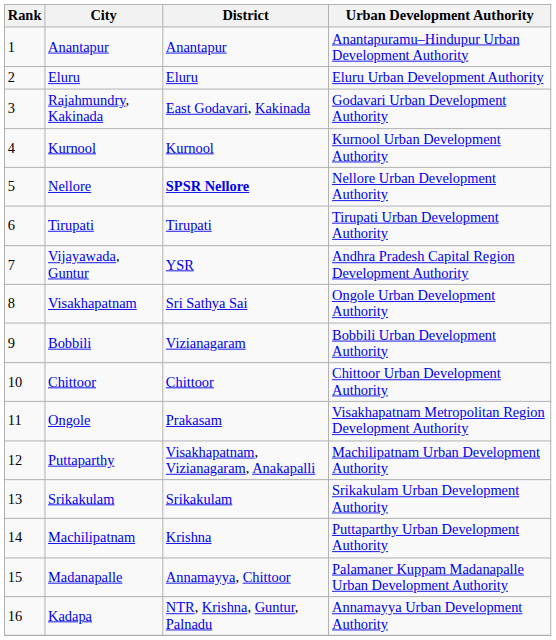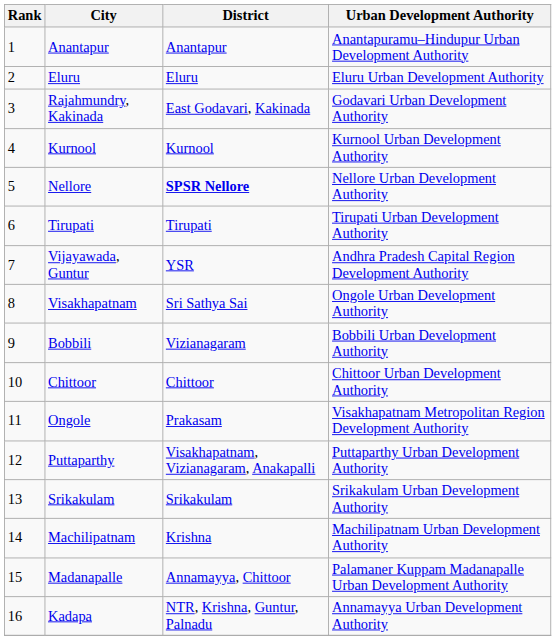Puttaparthy | Urban Development Authority: Machilipatnam Urban Development Authority -> Puttaparthy Urban Development Authority
Machilipatnam | Urban Development Authority: Puttaparthy Urban Development Authority -> Machilipatnam Urban Development Authority
